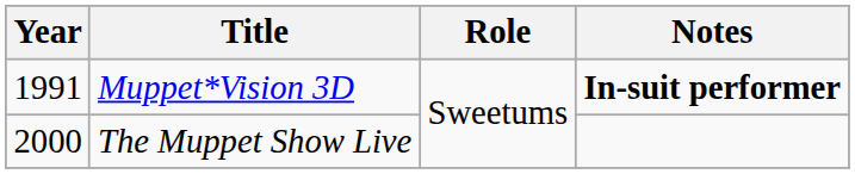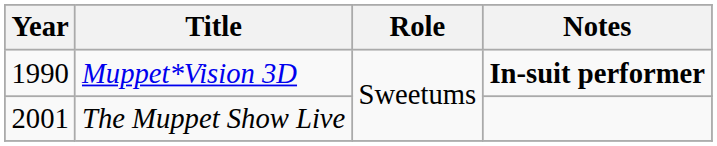Muppet*Vision 3D | Year: 1991 -> 1990
The Muppet Show Live | Year: 2000 -> 2001
